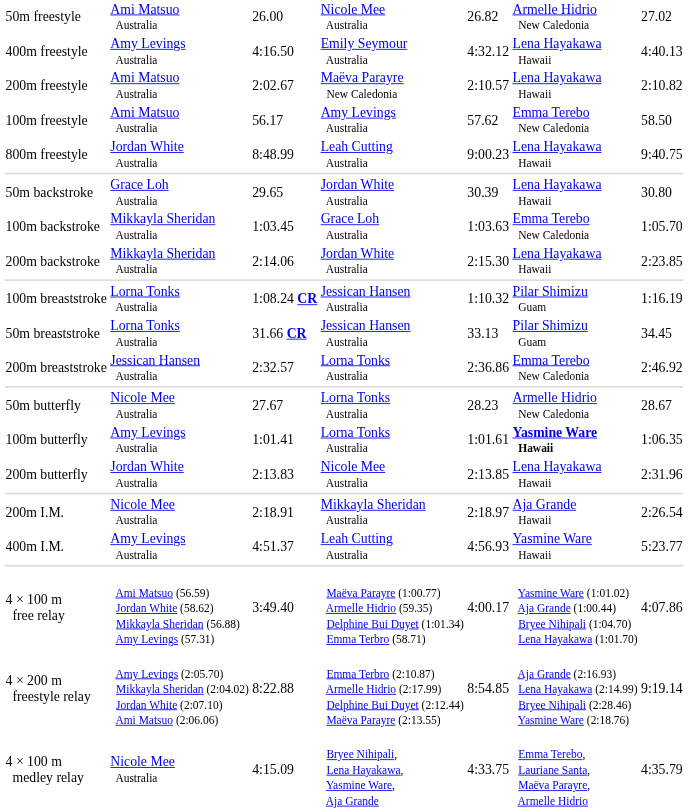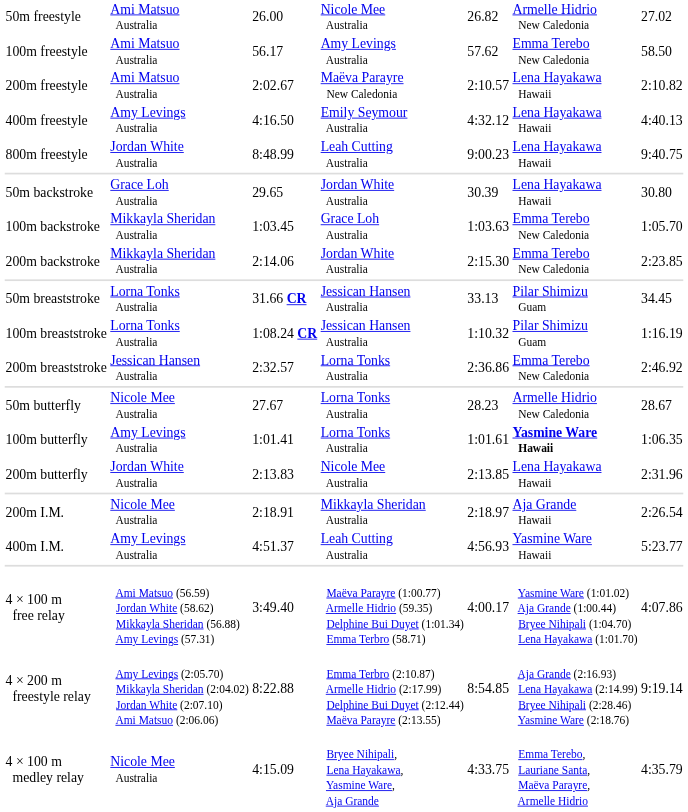rows swapped: 100m freestyle <-> 400m freestyle
200m backstroke | column 6: Lena Hayakawa Hawaii -> Emma Terebo New Caledonia
rows swapped: 50m breaststroke <-> 100m breaststroke
